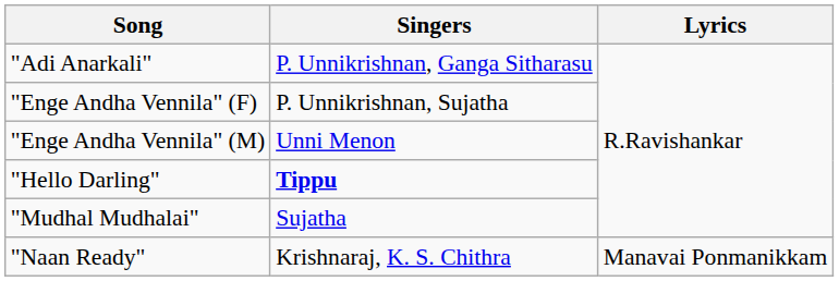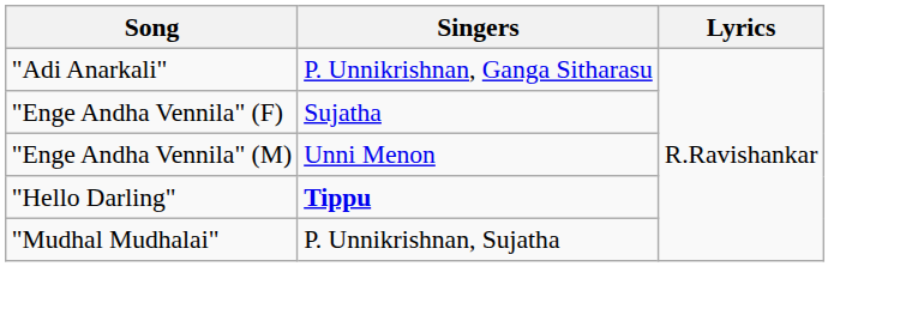"Enge Andha Vennila" (F) | Singers: P. Unnikrishnan, Sujatha -> Sujatha
"Mudhal Mudhalai" | Singers: Sujatha -> P. Unnikrishnan, Sujatha
- row: "Naan Ready" | Krishnaraj, K. S. Chithra | Manavai Ponmanikkam
